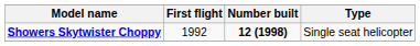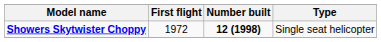Showers Skytwister Choppy | First flight: 1992 -> 1972
